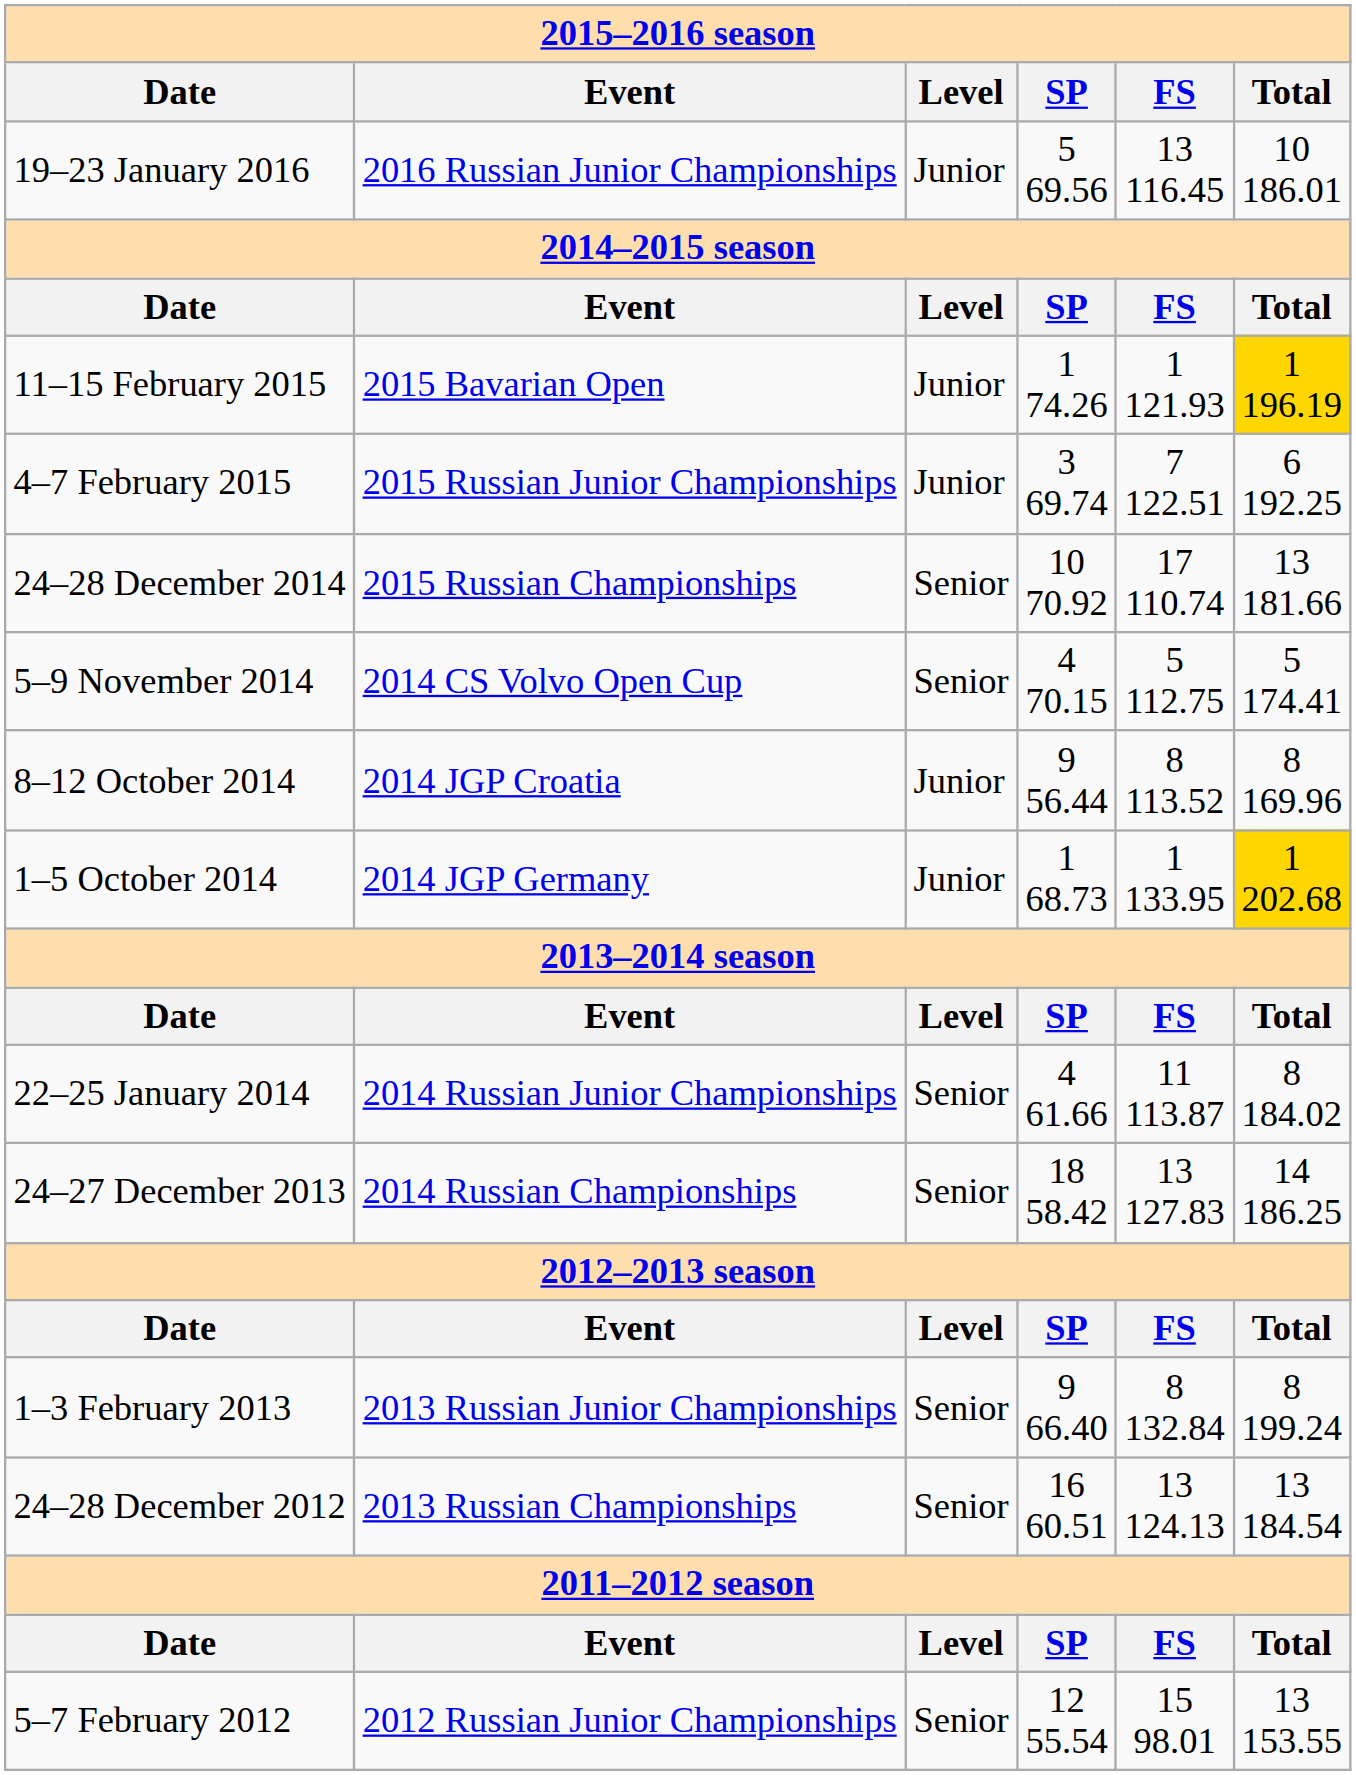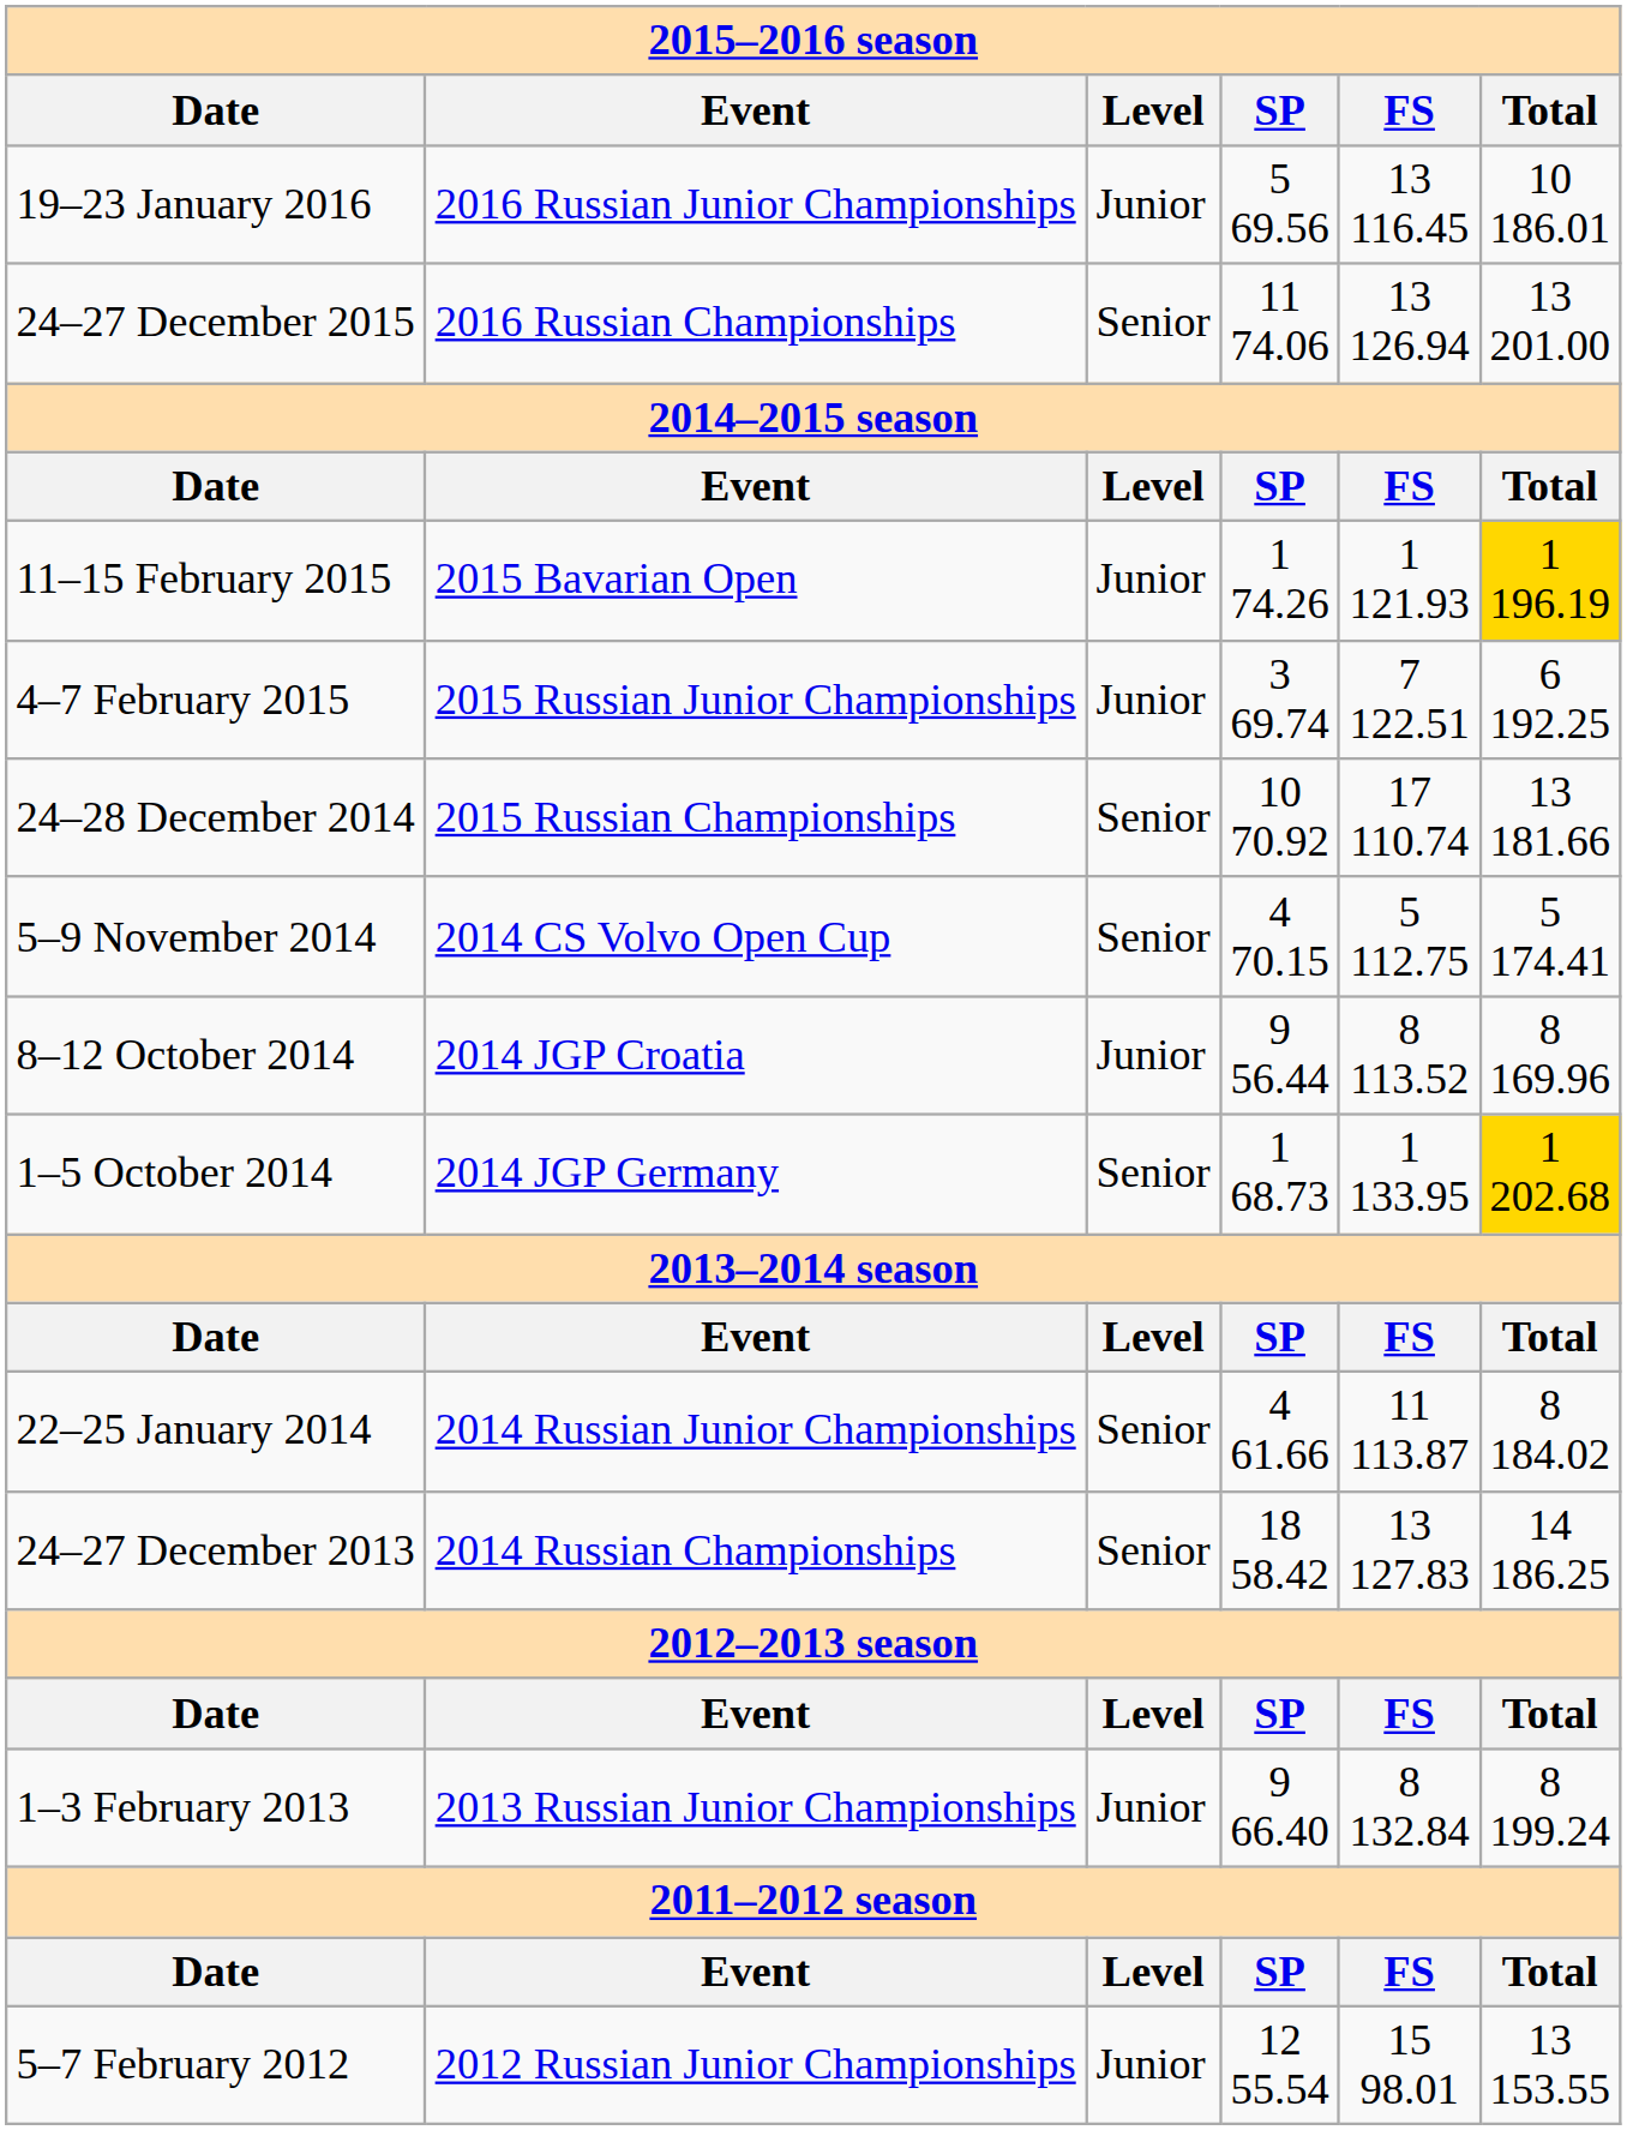+ row: 24–27 December 2015 | 2016 Russian Championships | Senior | 11 74.06 | 13 126.94 | 13 201.00
1–5 October 2014 | column 3: Junior -> Senior
1–3 February 2013 | column 3: Senior -> Junior
- row: 24–28 December 2012 | 2013 Russian Championships | Senior | 16 60.51 | 13 124.13 | 13 184.54
5–7 February 2012 | column 3: Senior -> Junior
